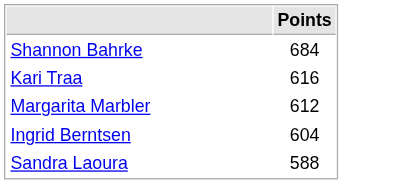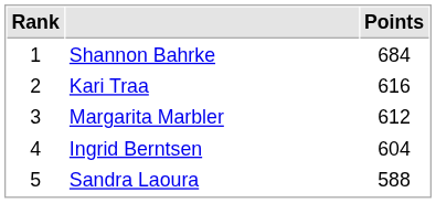+ column: Rank | 1 | 2 | 3 | 4 | 5
